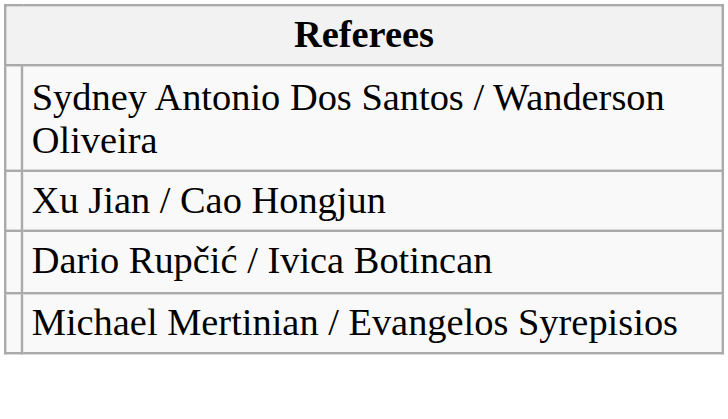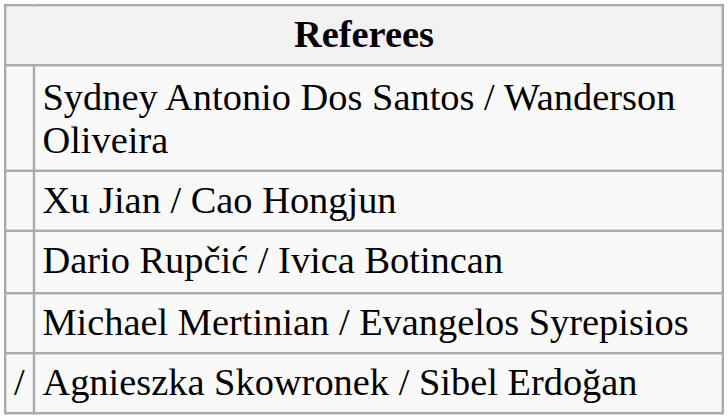+ row: / | Agnieszka Skowronek / Sibel Erdoğan
